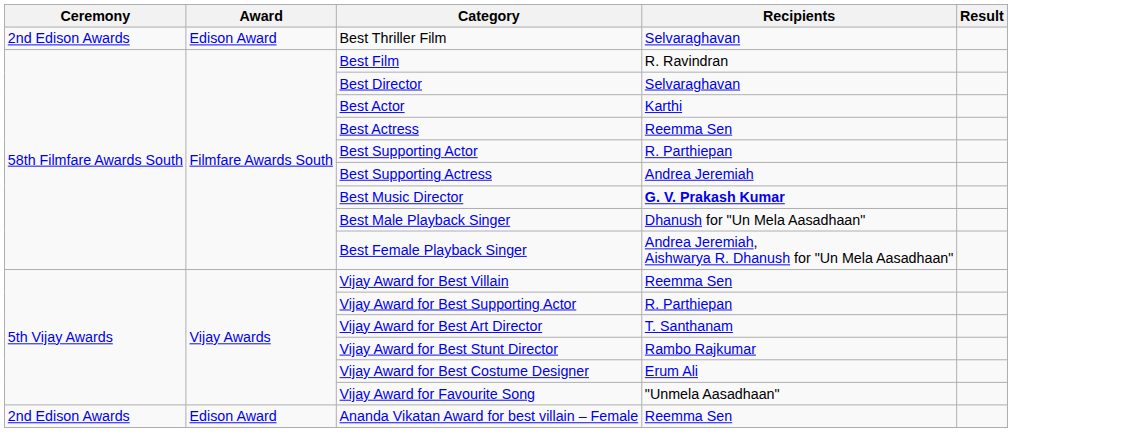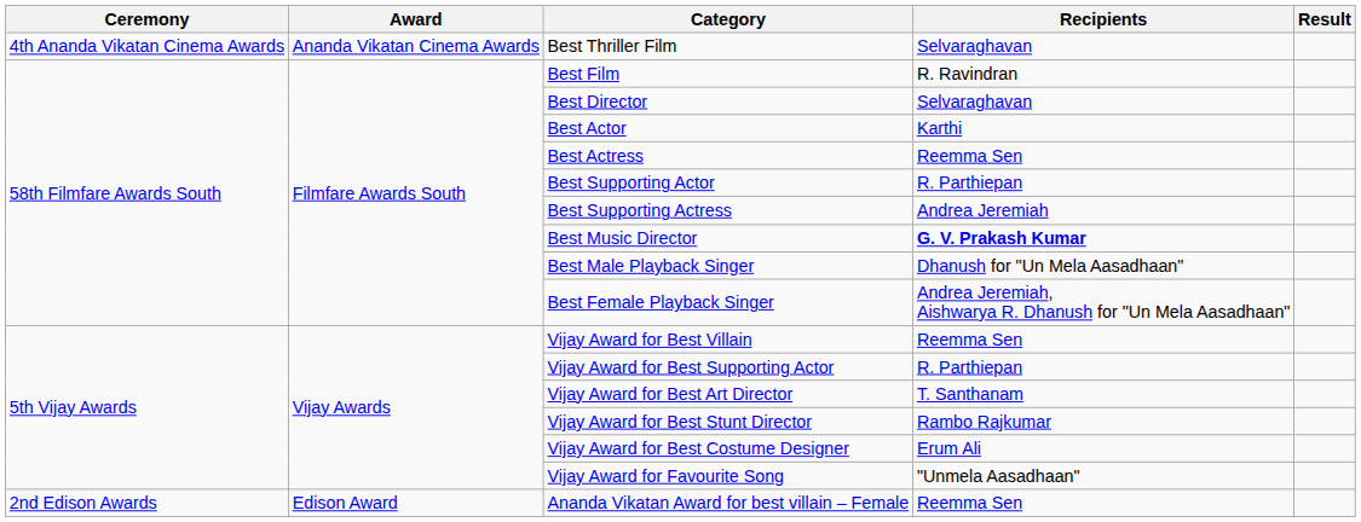Best Thriller Film | Ceremony: 2nd Edison Awards -> 4th Ananda Vikatan Cinema Awards
Best Thriller Film | Award: Edison Award -> Ananda Vikatan Cinema Awards
